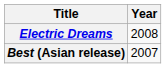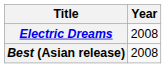Best (Asian release) | Year: 2007 -> 2008
